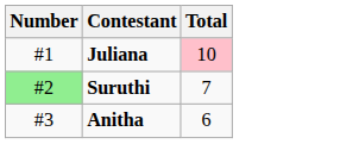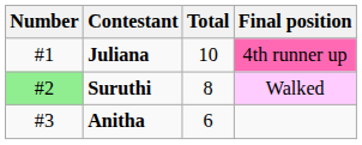+ column: Final position | 4th runner up | Walked
Juliana | Total: pink background -> no background
Suruthi | Total: 7 -> 8
